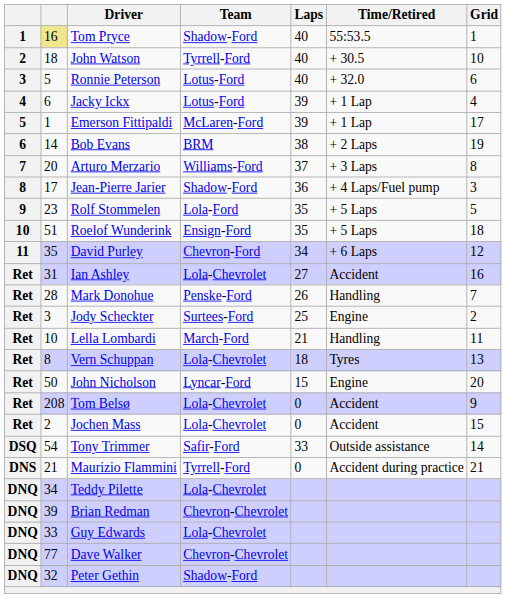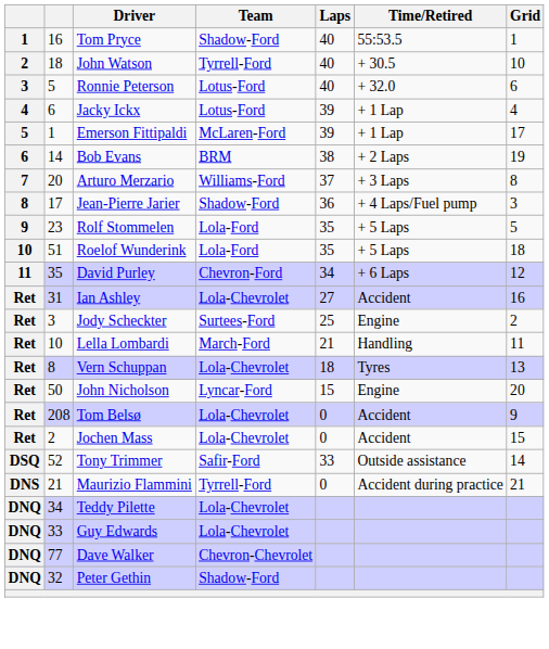Tom Pryce | column 2: khaki background -> no background
Roelof Wunderink | Team: Ensign-Ford -> Lola-Ford
- row: Ret | 28 | Mark Donohue | Penske-Ford | 26 | Handling | 7
Tony Trimmer | column 2: 54 -> 52
- row: DNQ | 39 | Brian Redman | Chevron-Chevrolet
